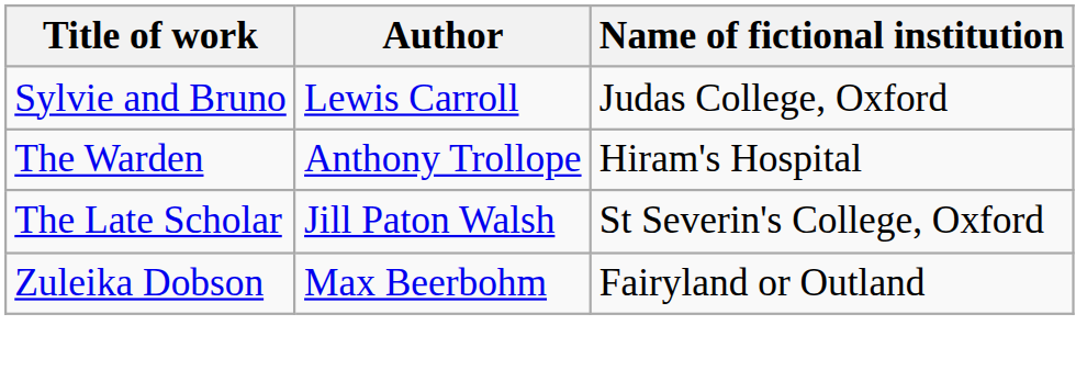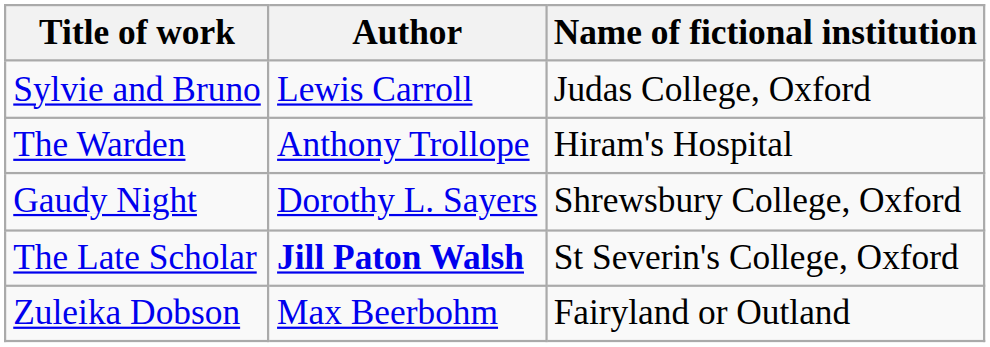+ row: Gaudy Night | Dorothy L. Sayers | Shrewsbury College, Oxford
The Late Scholar | Author: normal -> bold
